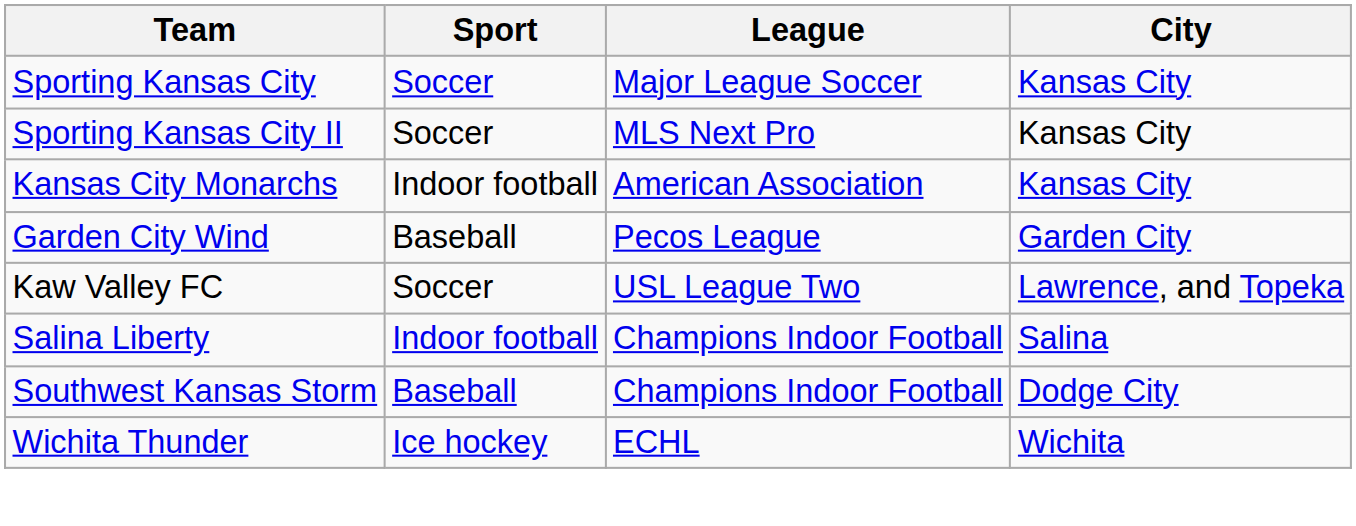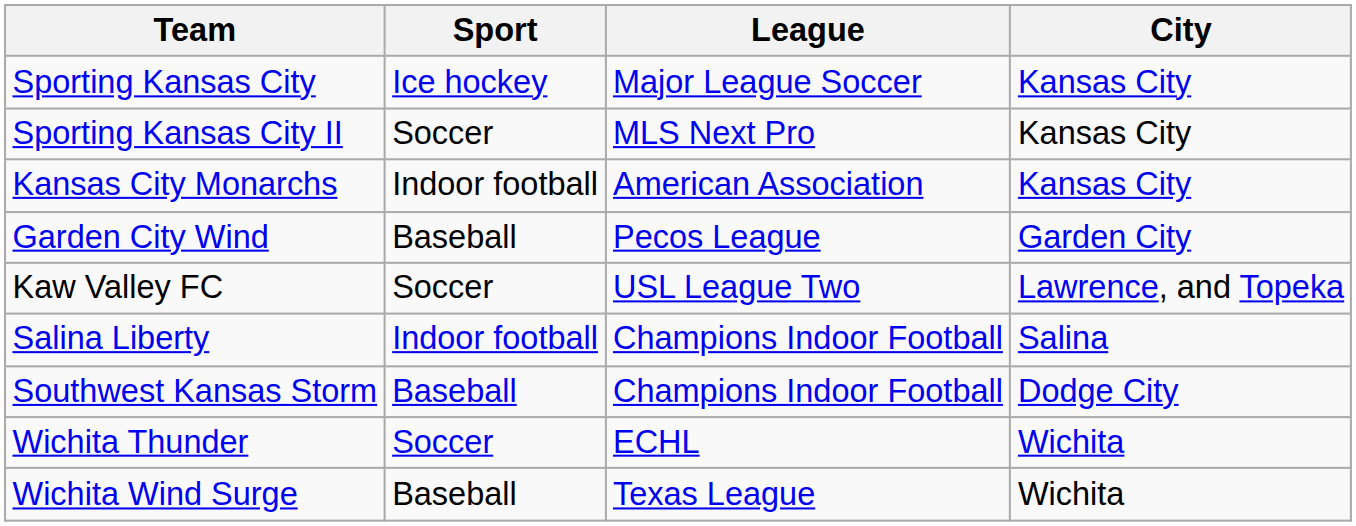Sporting Kansas City | Sport: Soccer -> Ice hockey
Wichita Thunder | Sport: Ice hockey -> Soccer
+ row: Wichita Wind Surge | Baseball | Texas League | Wichita
